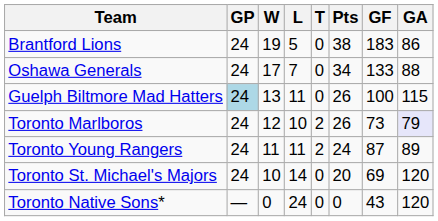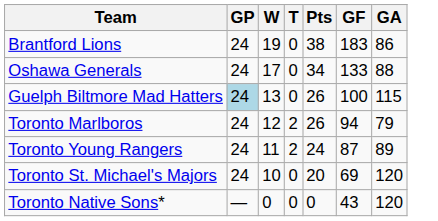- column: L | 5 | 7 | 11 | 10 | 11 | 14 | 24
Toronto Marlboros | GF: 73 -> 94
Toronto Marlboros | GA: lavender background -> no background
